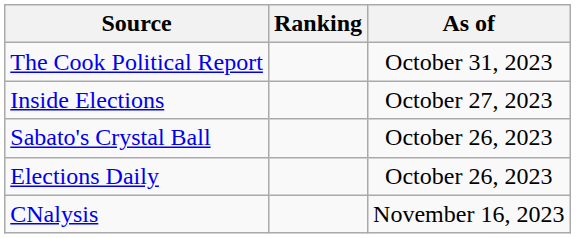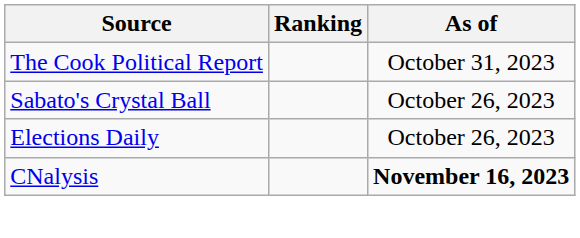- row: Inside Elections | October 27, 2023
CNalysis | As of: normal -> bold
